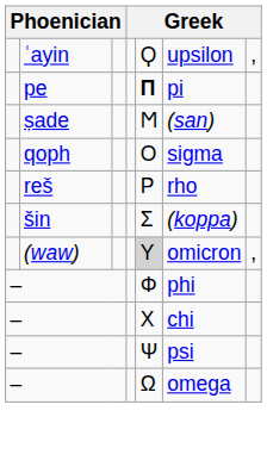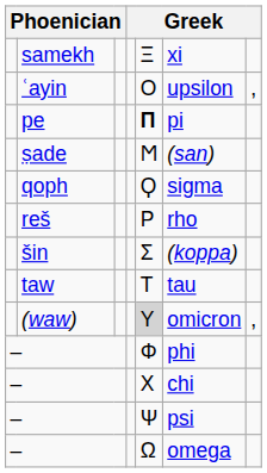+ row: samekh | Ξ | xi
ʿayin | column 5: Ϙ -> Ο
qoph | column 5: Ο -> Ϙ
+ row: taw | Τ | tau
